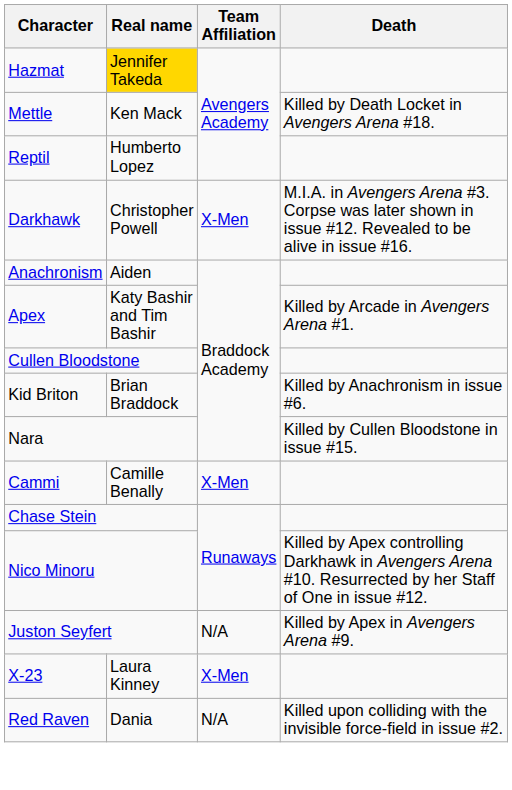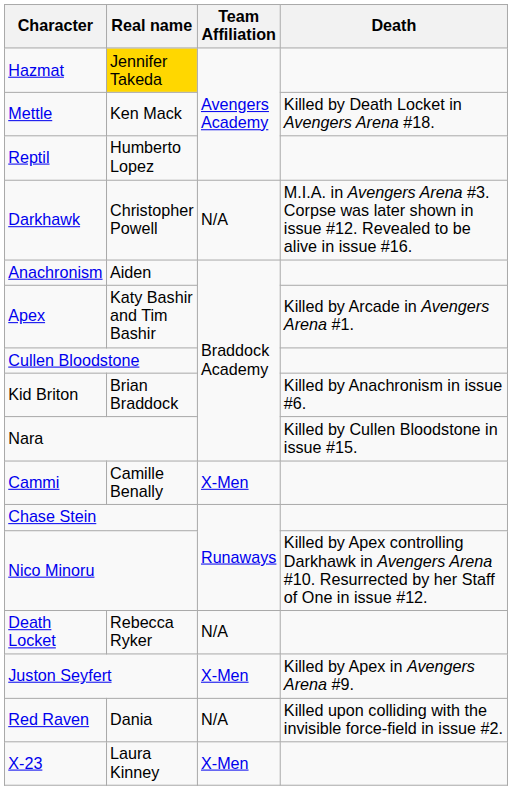Darkhawk | Team Affiliation: X-Men -> N/A
+ row: Death Locket | Rebecca Ryker | N/A
Juston Seyfert | Team Affiliation: N/A -> X-Men
rows swapped: Red Raven <-> X-23
